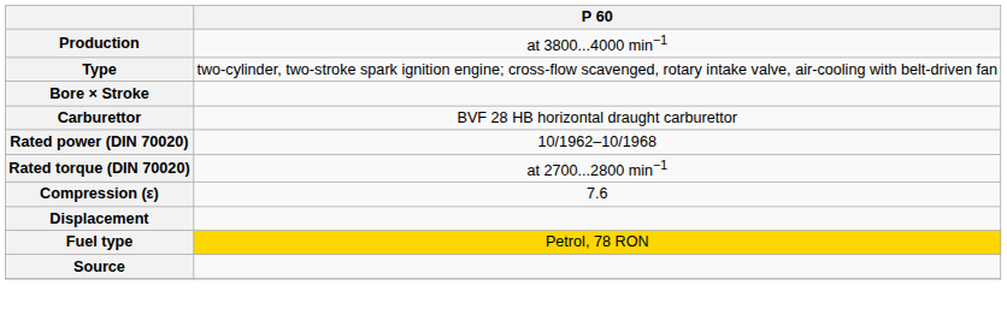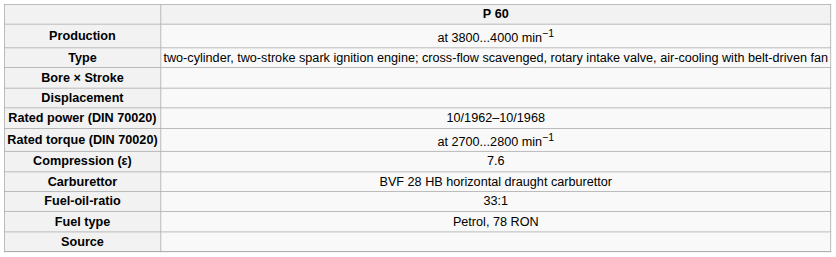rows swapped: Displacement <-> Carburettor
+ row: Fuel-oil-ratio | 33:1
Fuel type | P 60: gold background -> no background
